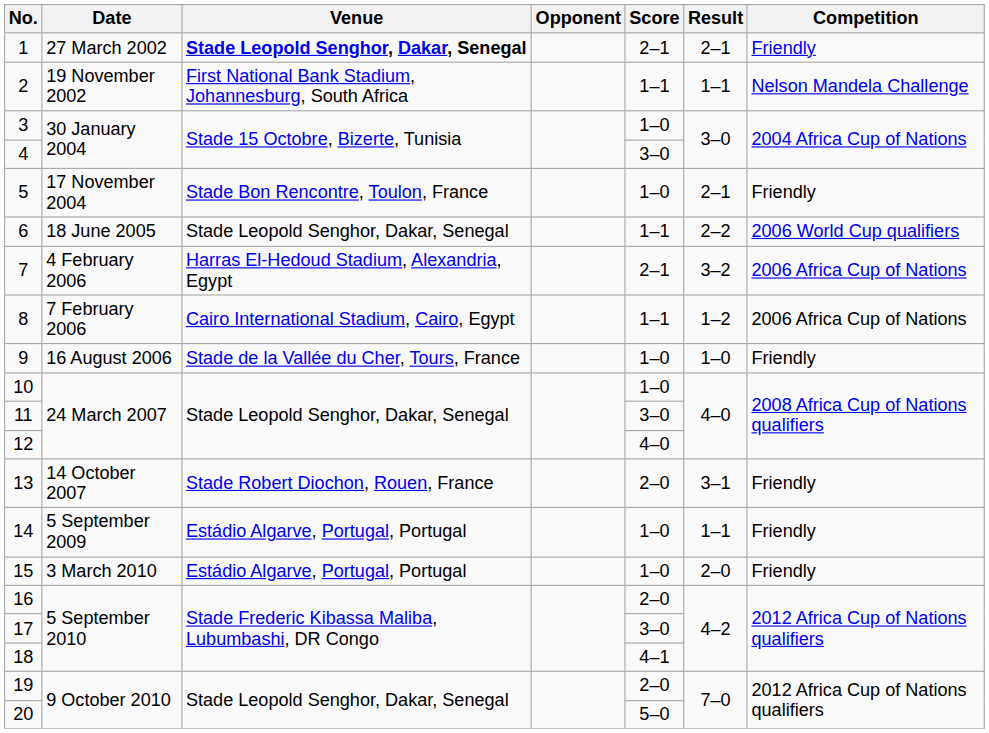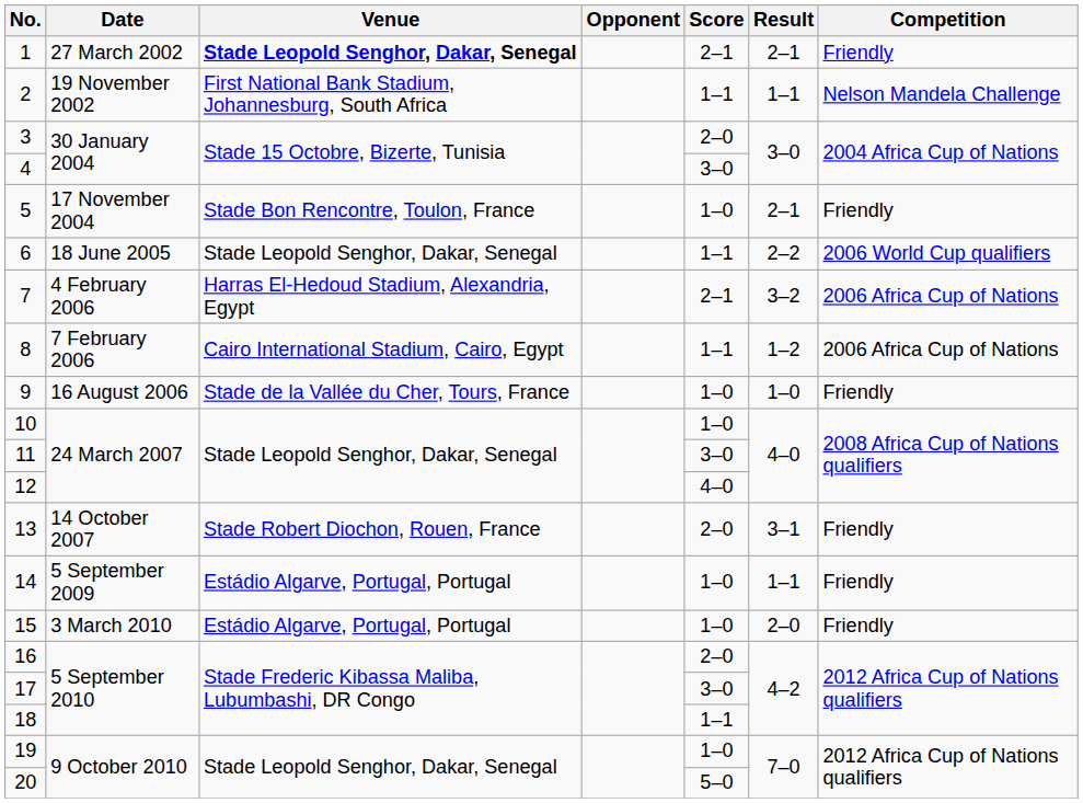3 | Score: 1–0 -> 2–0
18 | Score: 4–1 -> 1–1
19 | Score: 2–0 -> 1–0
